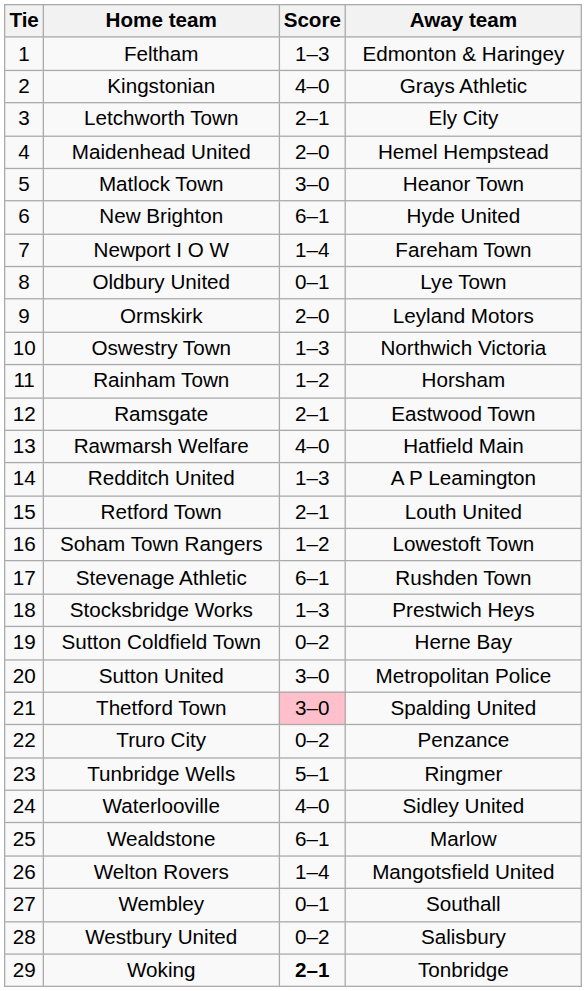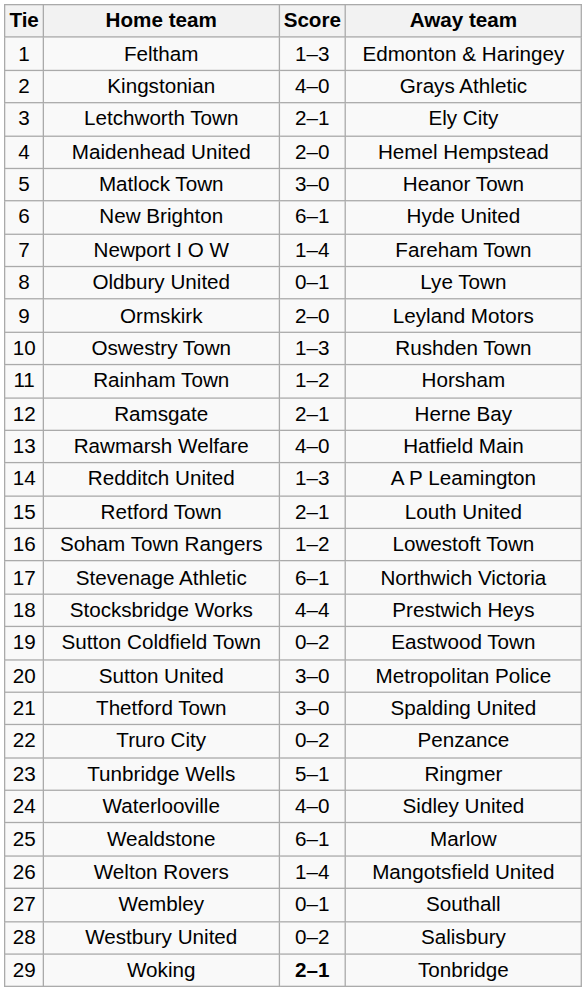Oswestry Town | Away team: Northwich Victoria -> Rushden Town
Ramsgate | Away team: Eastwood Town -> Herne Bay
Stevenage Athletic | Away team: Rushden Town -> Northwich Victoria
Stocksbridge Works | Score: 1–3 -> 4–4
Sutton Coldfield Town | Away team: Herne Bay -> Eastwood Town
Thetford Town | Score: pink background -> no background
